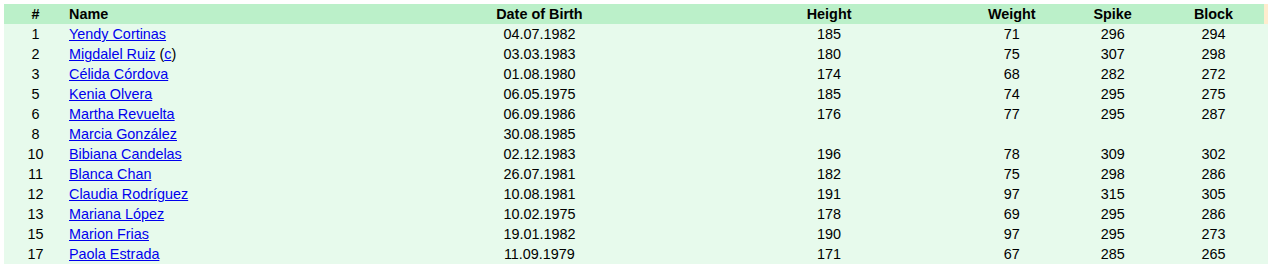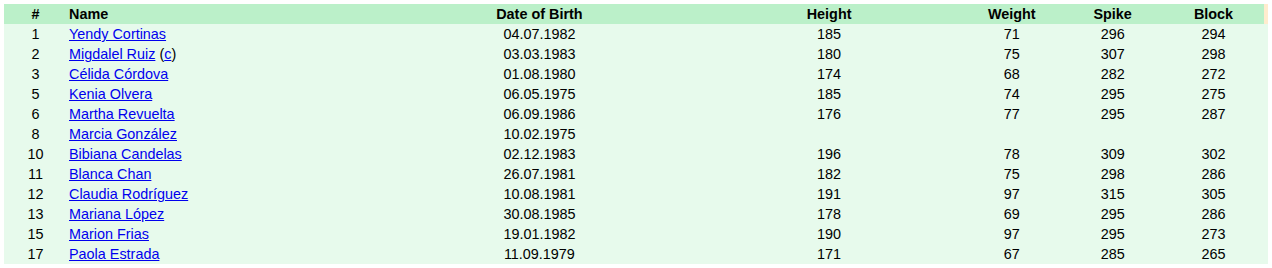Marcia González | Date of Birth: 30.08.1985 -> 10.02.1975
Mariana López | Date of Birth: 10.02.1975 -> 30.08.1985
